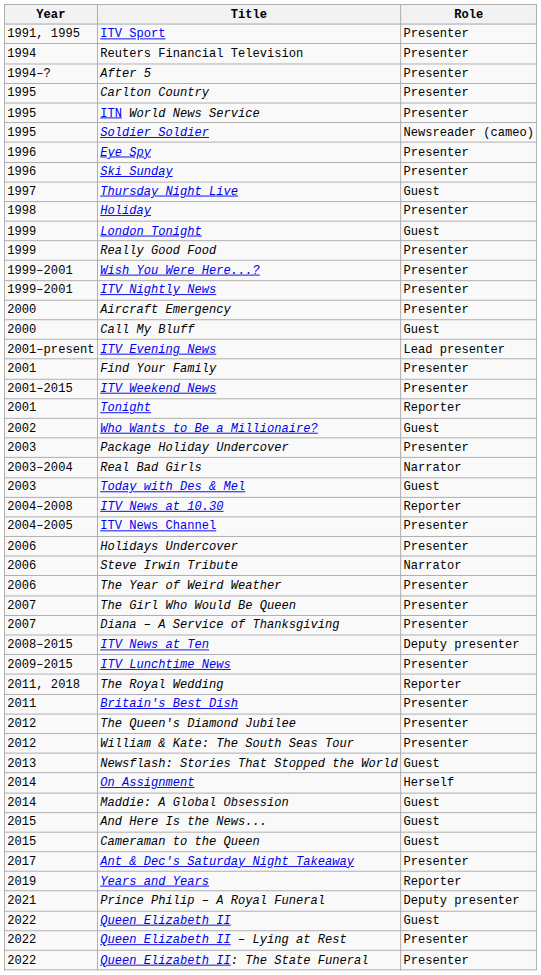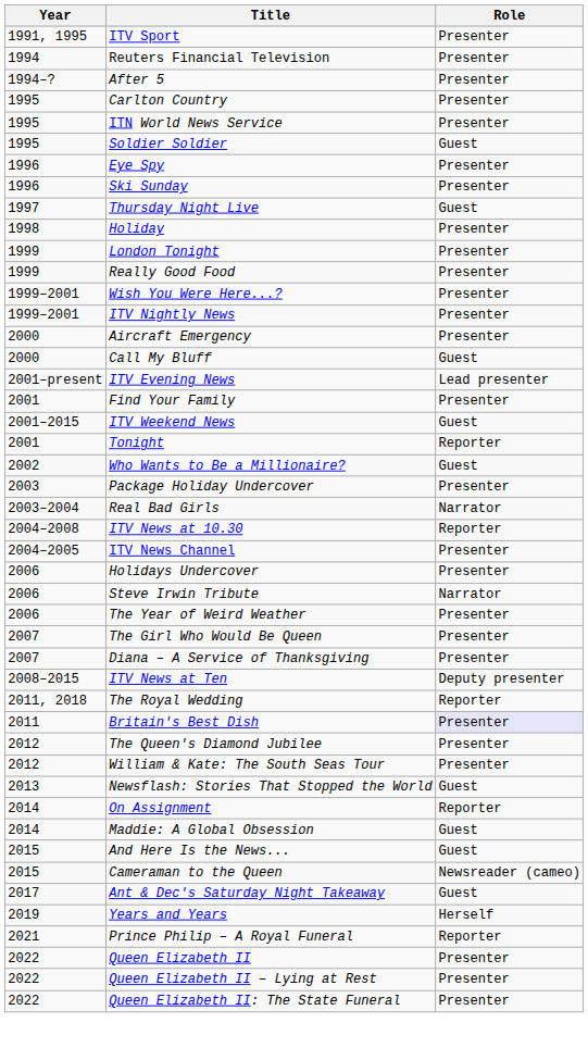Soldier Soldier | Role: Newsreader (cameo) -> Guest
London Tonight | Role: Guest -> Presenter
ITV Weekend News | Role: Presenter -> Guest
- row: 2003 | Today with Des & Mel | Guest
- row: 2009–2015 | ITV Lunchtime News | Presenter
Britain's Best Dish | Role: no background -> lavender background
On Assignment | Role: Herself -> Reporter
Cameraman to the Queen | Role: Guest -> Newsreader (cameo)
Ant & Dec's Saturday Night Takeaway | Role: Presenter -> Guest
Years and Years | Role: Reporter -> Herself
Prince Philip – A Royal Funeral | Role: Deputy presenter -> Reporter
Queen Elizabeth II | Role: Guest -> Presenter
